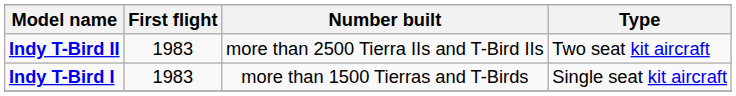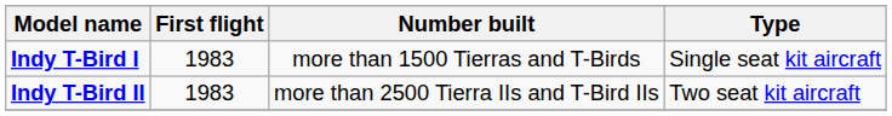rows swapped: Indy T-Bird I <-> Indy T-Bird II
